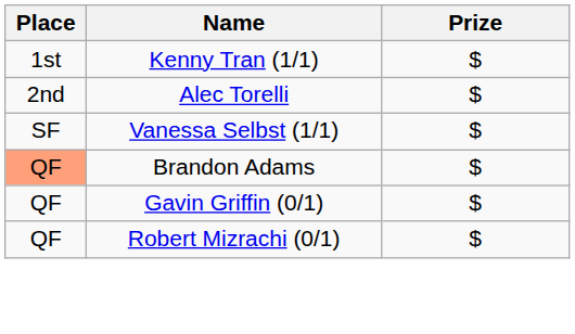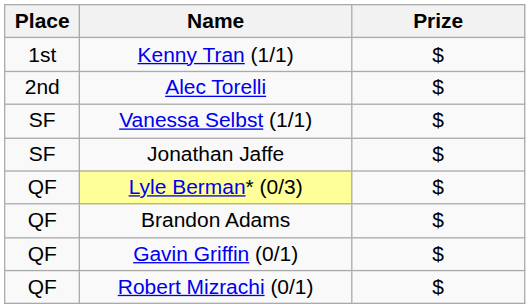+ row: SF | Jonathan Jaffe | $
+ row: QF | Lyle Berman* (0/3) | $
Brandon Adams | Place: lightsalmon background -> no background
